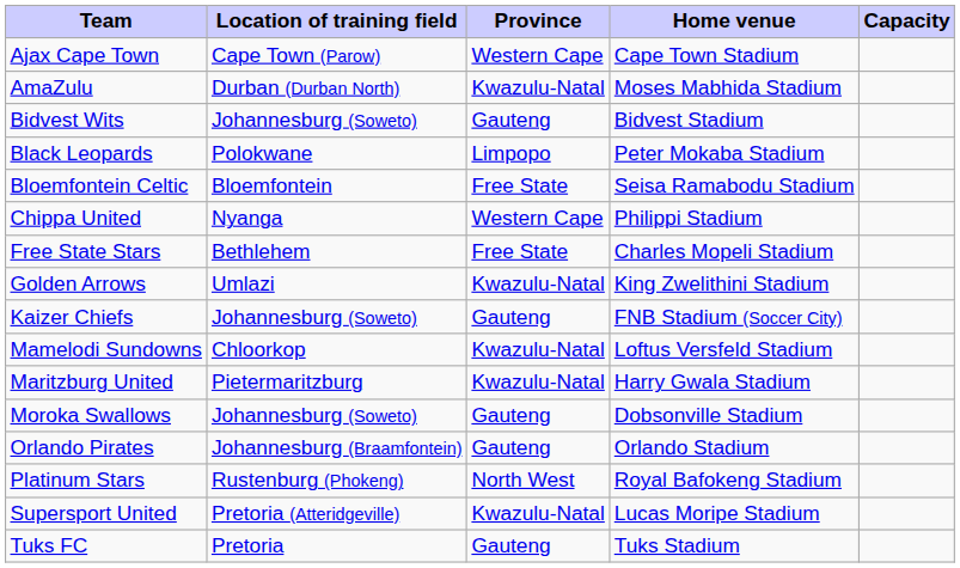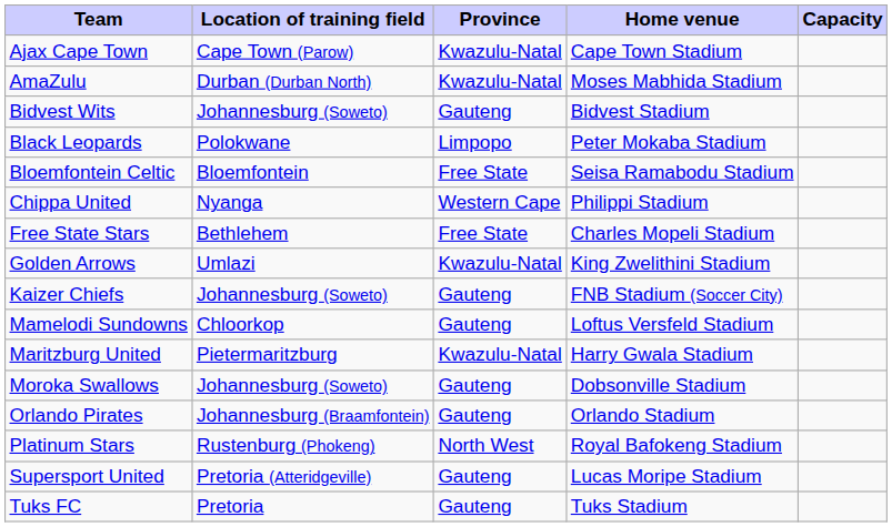Ajax Cape Town | Province: Western Cape -> Kwazulu-Natal
Mamelodi Sundowns | Province: Kwazulu-Natal -> Gauteng
Supersport United | Province: Kwazulu-Natal -> Gauteng
